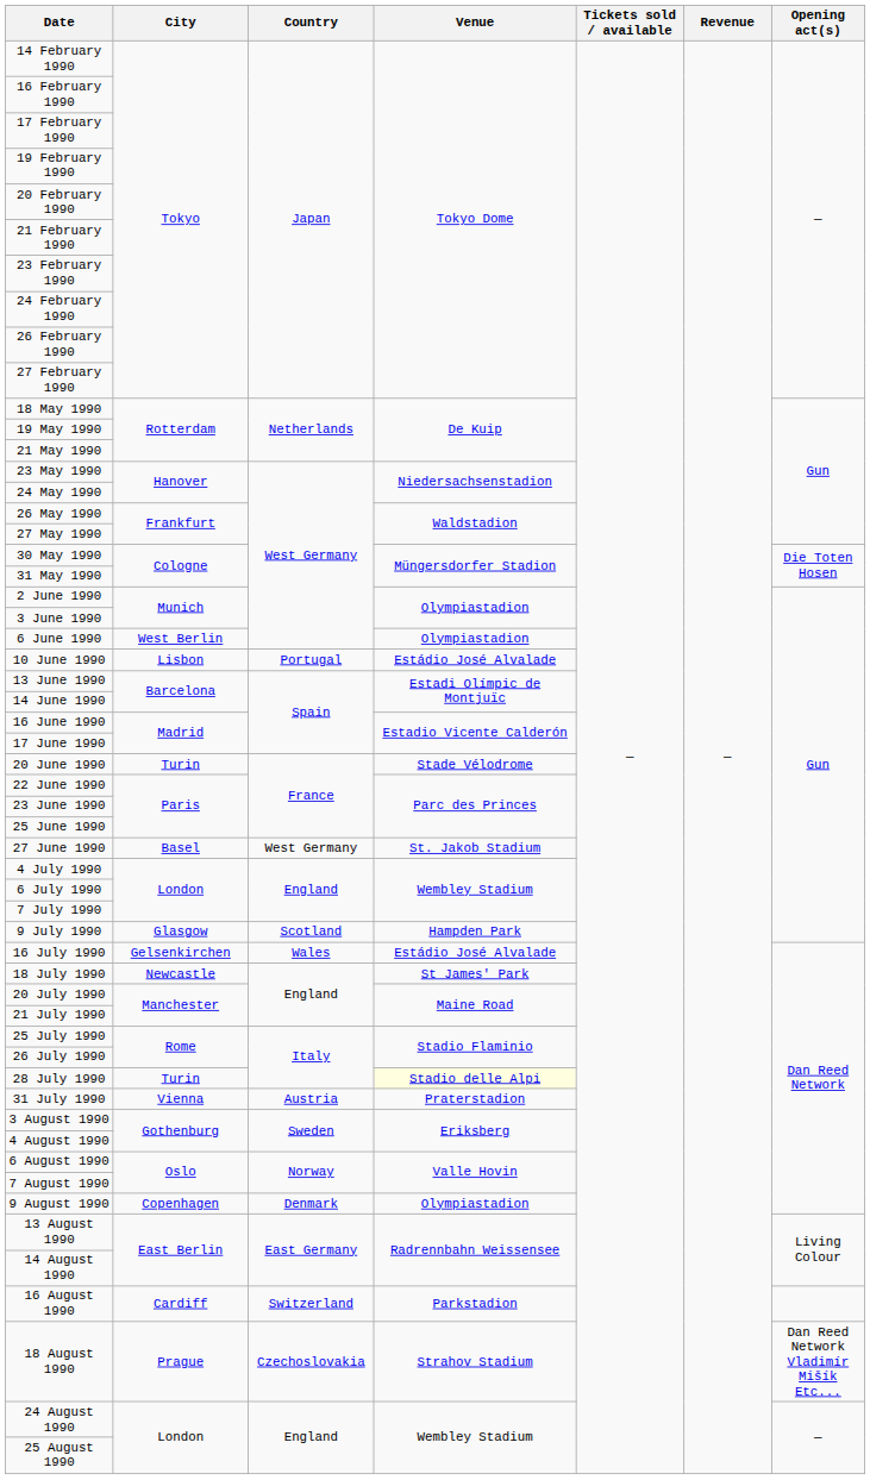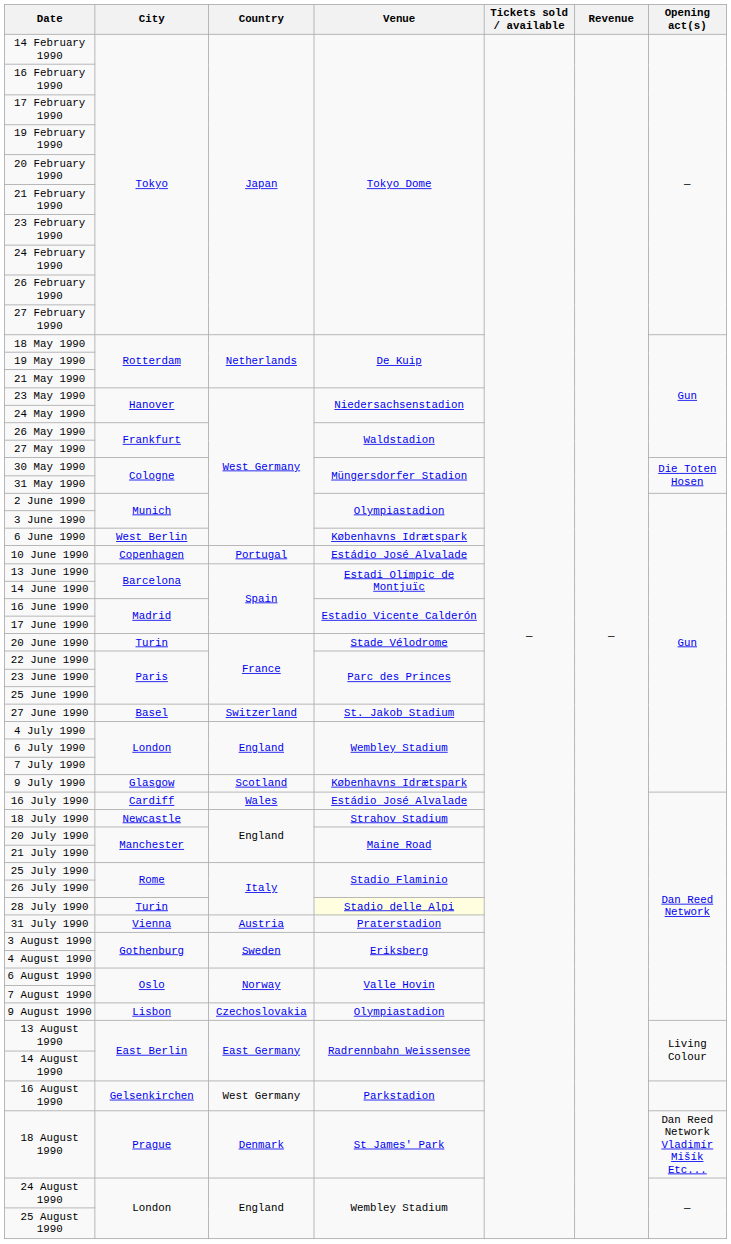6 June 1990 | Venue: Olympiastadion -> Københavns Idrætspark
10 June 1990 | City: Lisbon -> Copenhagen
27 June 1990 | Country: West Germany -> Switzerland
9 July 1990 | Venue: Hampden Park -> Københavns Idrætspark
16 July 1990 | City: Gelsenkirchen -> Cardiff
18 July 1990 | Venue: St James' Park -> Strahov Stadium
9 August 1990 | City: Copenhagen -> Lisbon
9 August 1990 | Country: Denmark -> Czechoslovakia
16 August 1990 | City: Cardiff -> Gelsenkirchen
16 August 1990 | Country: Switzerland -> West Germany
18 August 1990 | Country: Czechoslovakia -> Denmark
18 August 1990 | Venue: Strahov Stadium -> St James' Park
